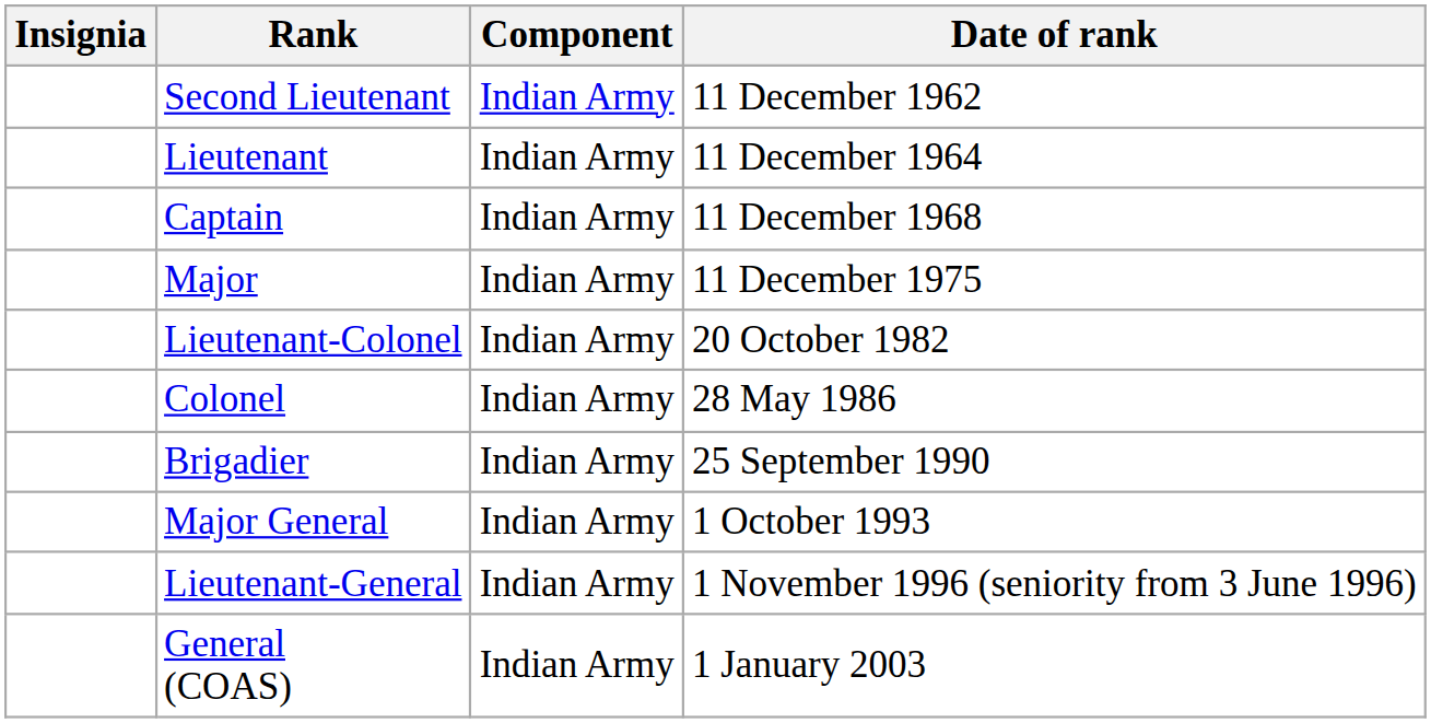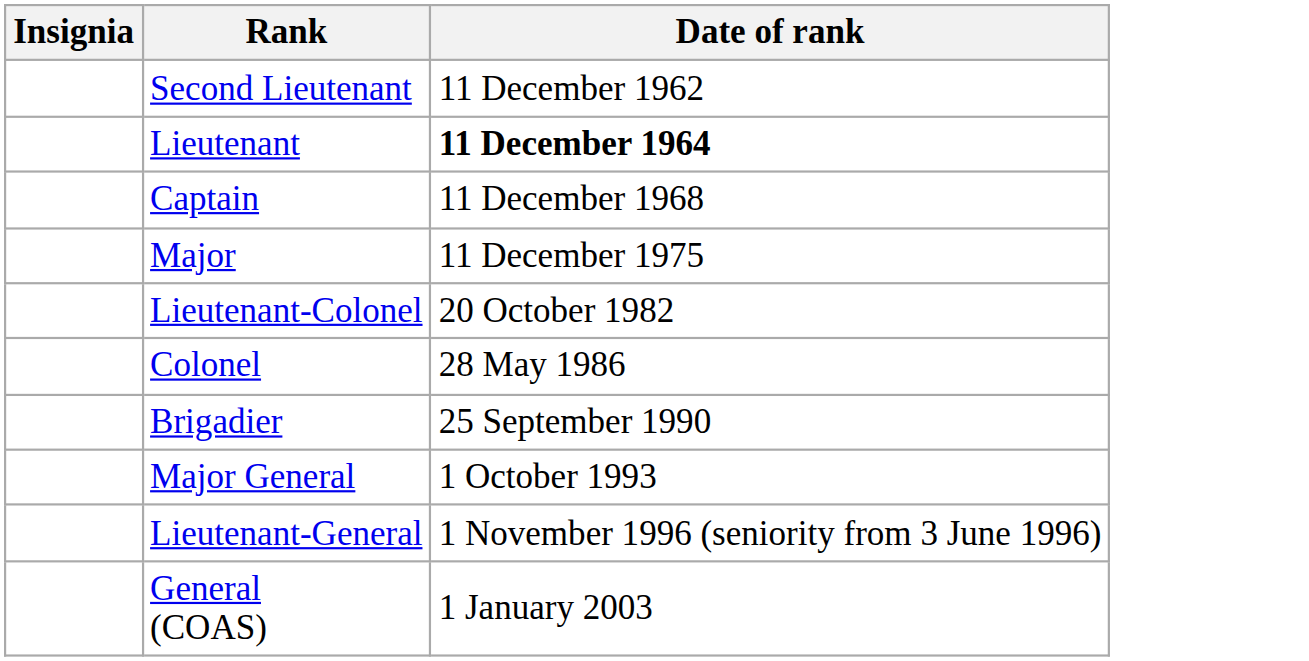- column: Component | Indian Army | Indian Army | Indian Army | Indian Army | Indian Army | Indian Army | Indian Army | Indian Army | Indian Army | Indian Army
Lieutenant | Date of rank: normal -> bold
